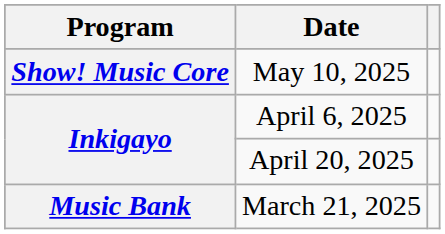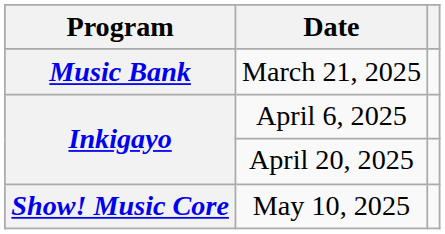rows swapped: March 21, 2025 <-> May 10, 2025
